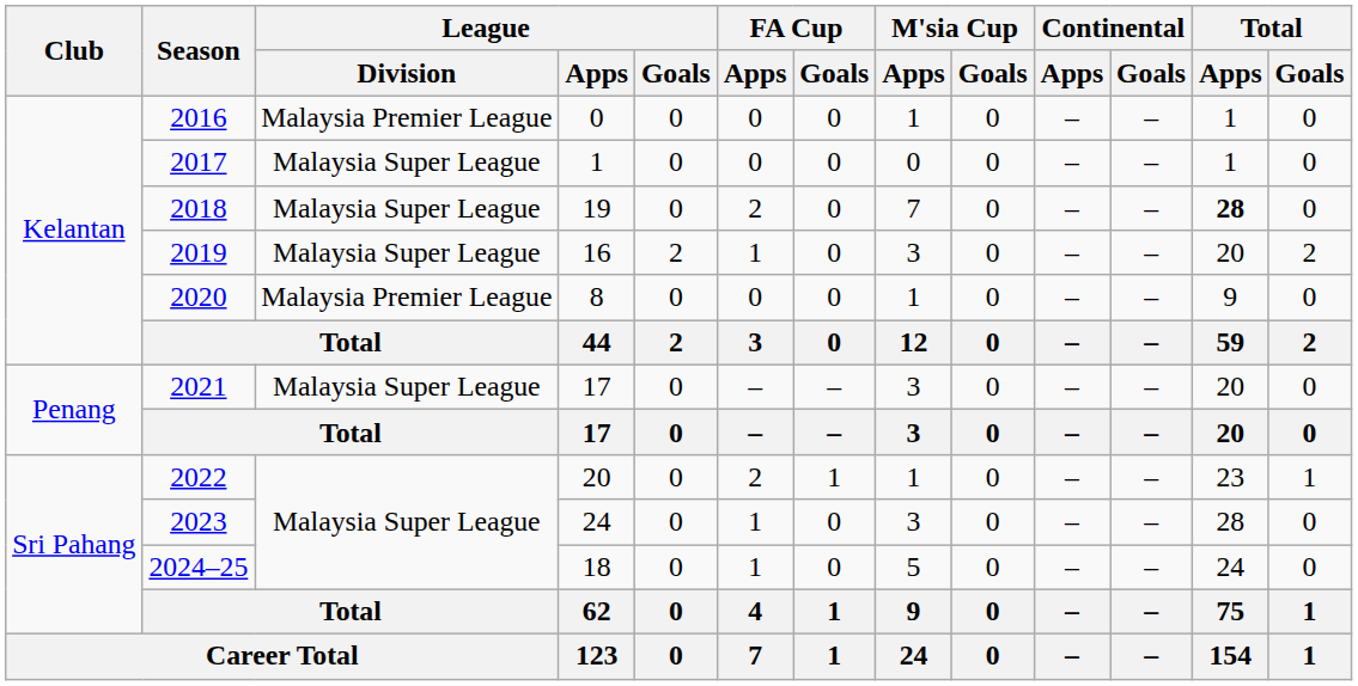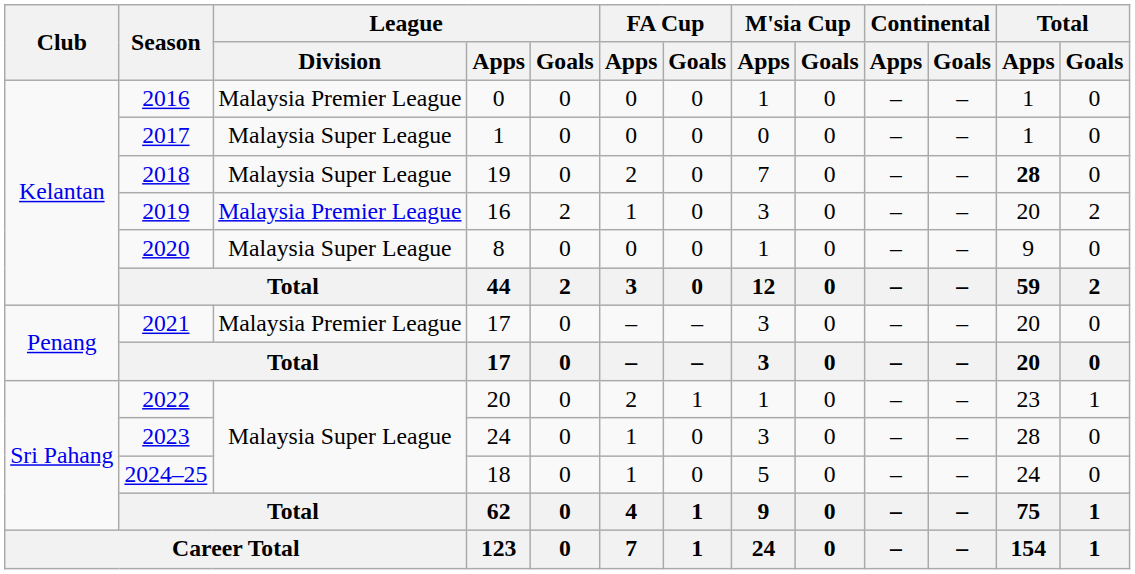2019 | League / Division: Malaysia Super League -> Malaysia Premier League
2020 | League / Division: Malaysia Premier League -> Malaysia Super League
2021 | League / Division: Malaysia Super League -> Malaysia Premier League
